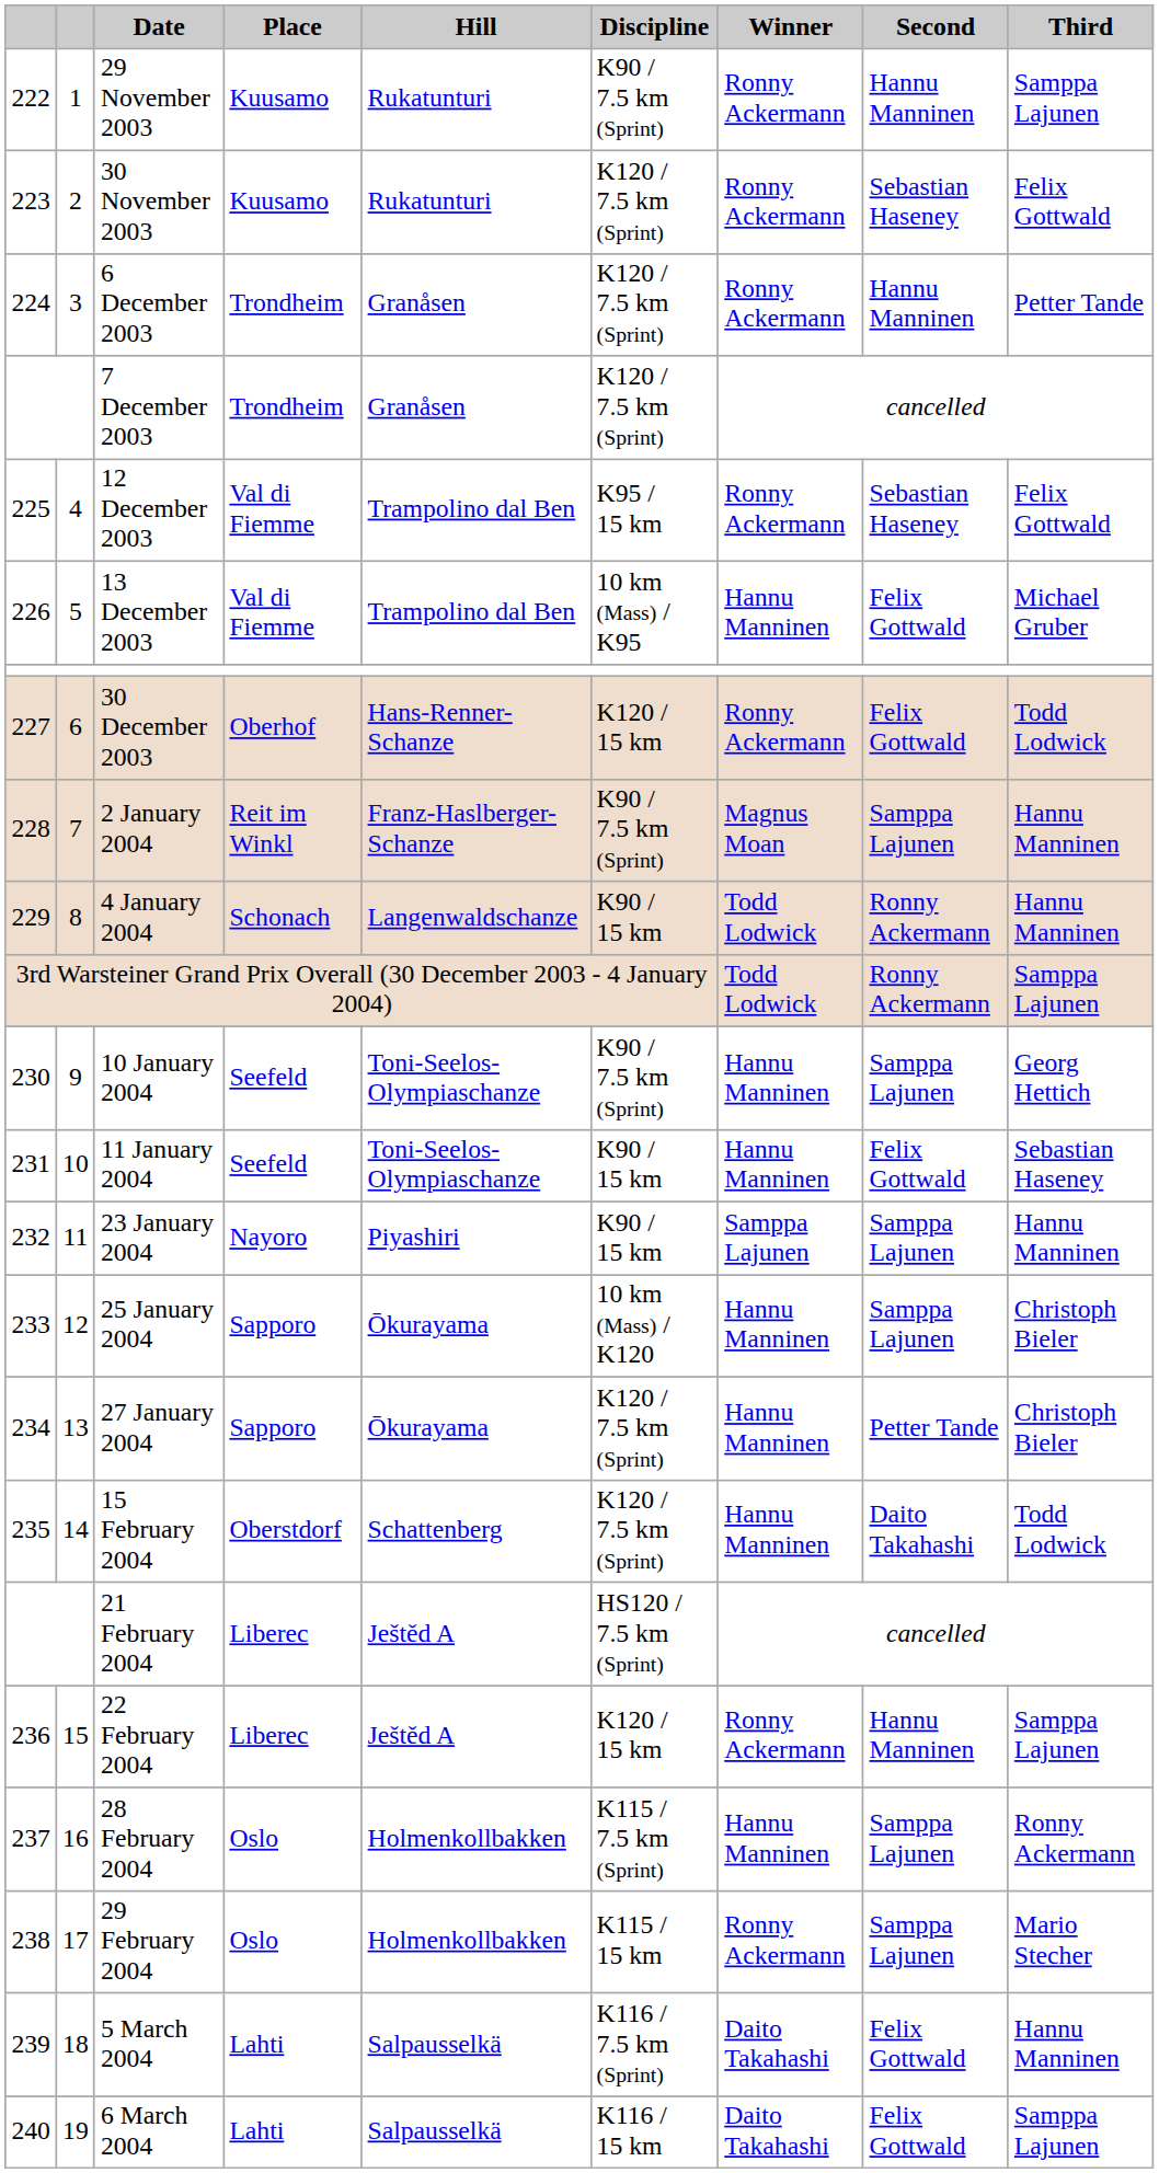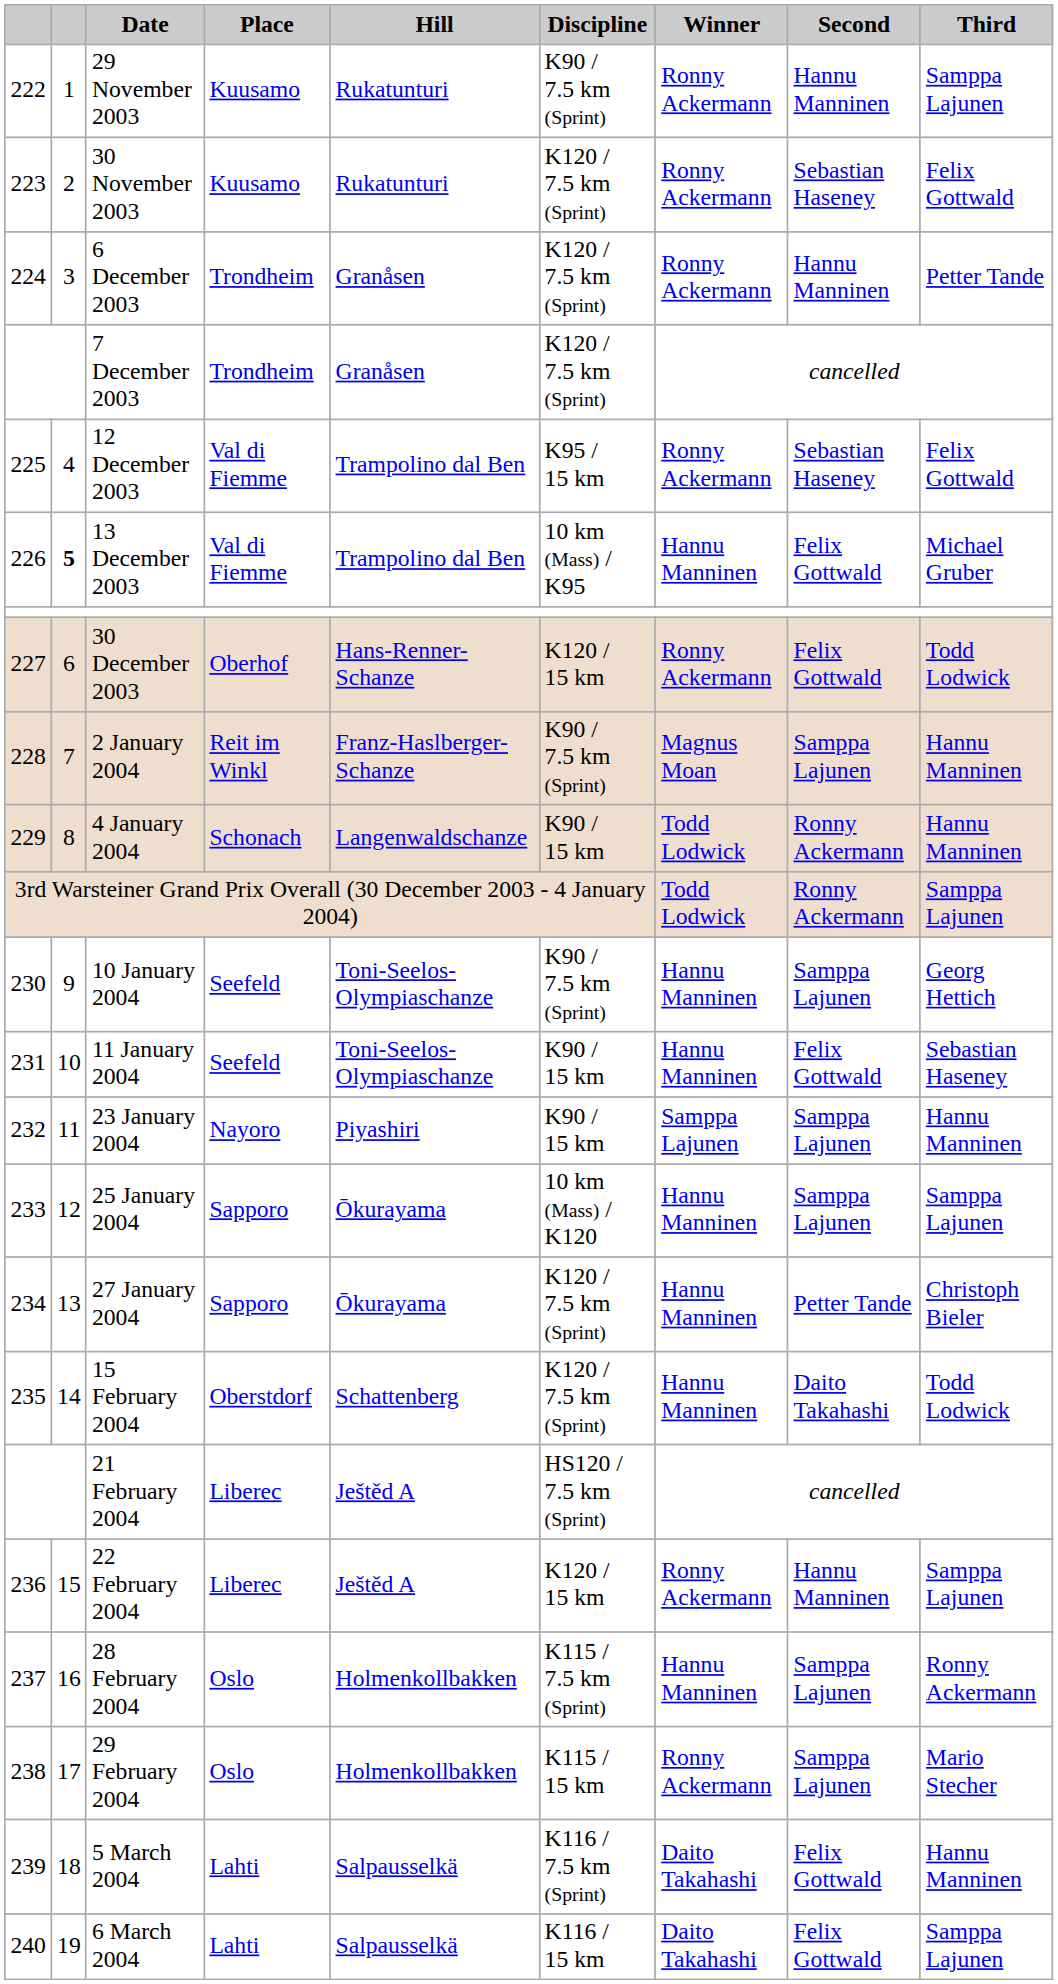13 December 2003 | column 2: normal -> bold
25 January 2004 | Third: Christoph Bieler -> Samppa Lajunen
